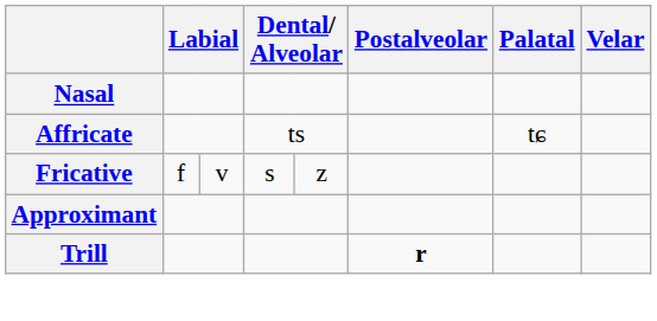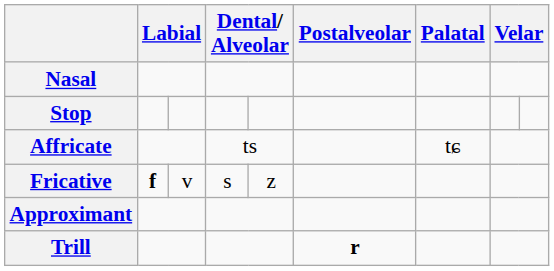+ row: Stop
Fricative | column 2: normal -> bold
